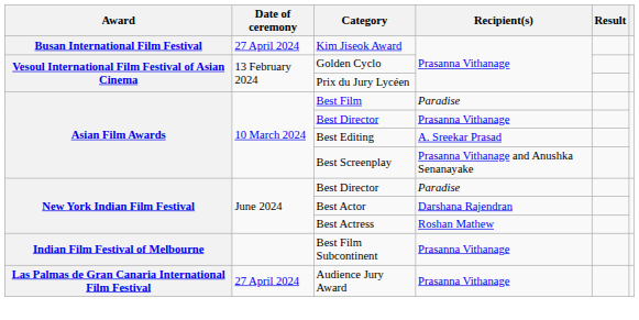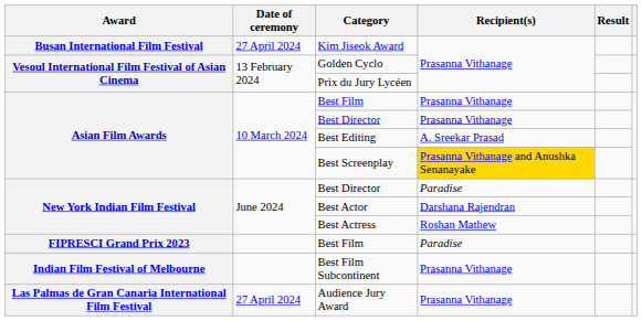Asian Film Awards / Best Film | Recipient(s): Paradise -> Prasanna Vithanage
Best Screenplay | Recipient(s): no background -> gold background
+ row: FIPRESCI Grand Prix 2023 | Best Film | Paradise
